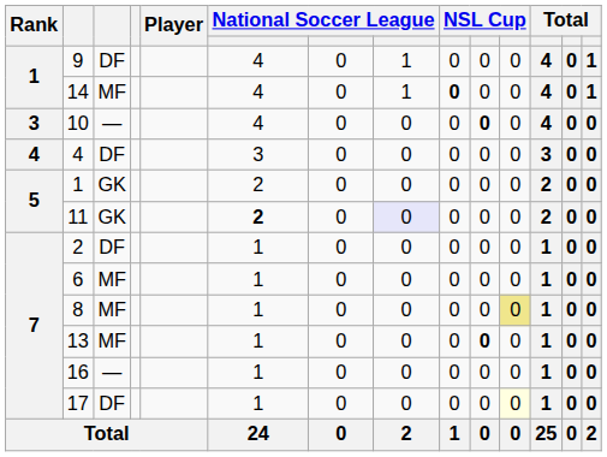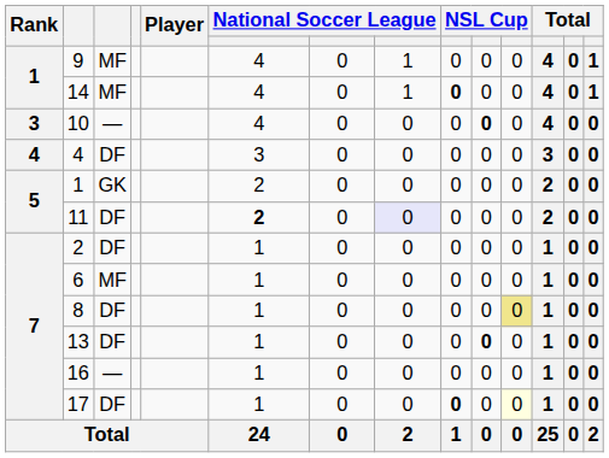9 | column 3: DF -> MF
11 | column 3: GK -> DF
8 | column 3: MF -> DF
13 | column 3: MF -> DF
17 | column 9: normal -> bold
